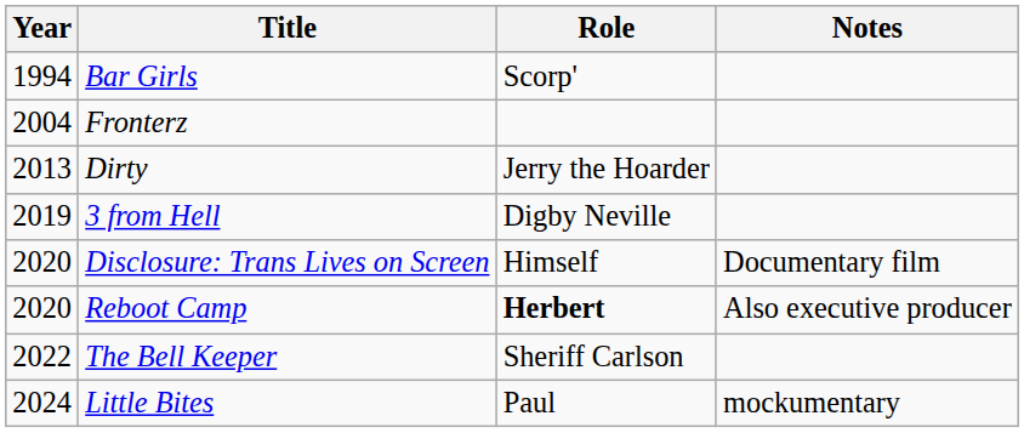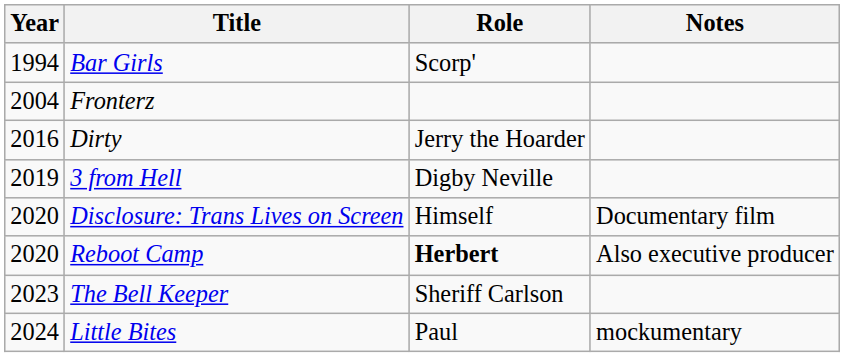Dirty | Year: 2013 -> 2016
The Bell Keeper | Year: 2022 -> 2023
